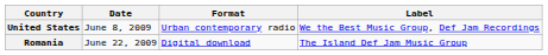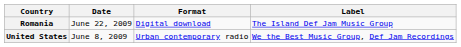rows swapped: United States <-> Romania
